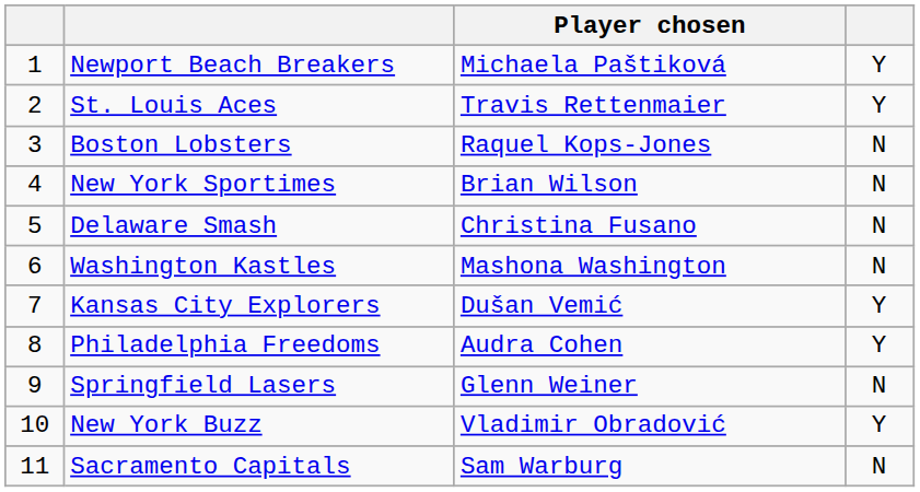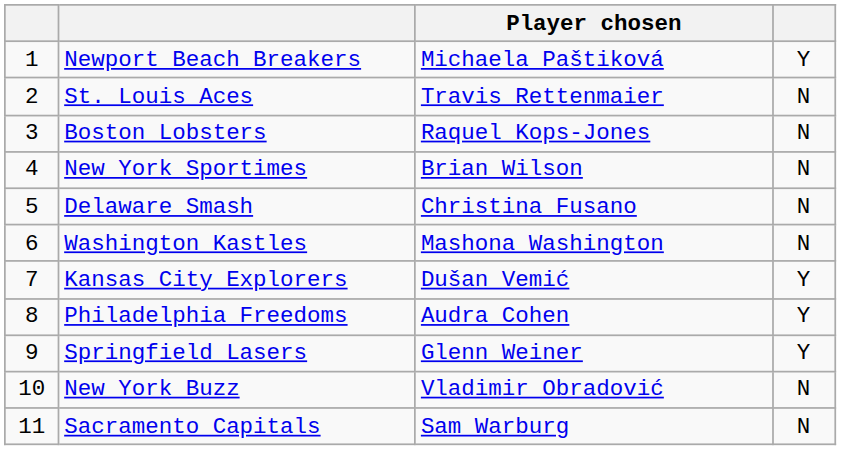St. Louis Aces | column 4: Y -> N
Springfield Lasers | column 4: N -> Y
New York Buzz | column 4: Y -> N
